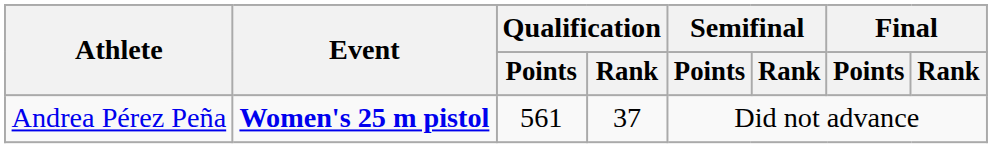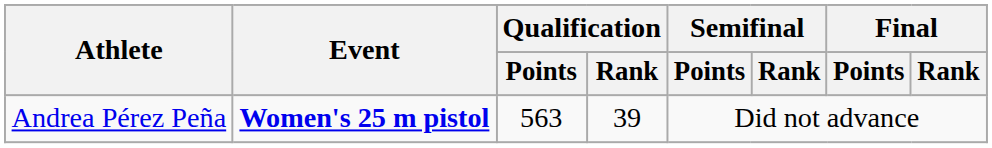Andrea Pérez Peña | Qualification / Points: 561 -> 563
Andrea Pérez Peña | Qualification / Rank: 37 -> 39
